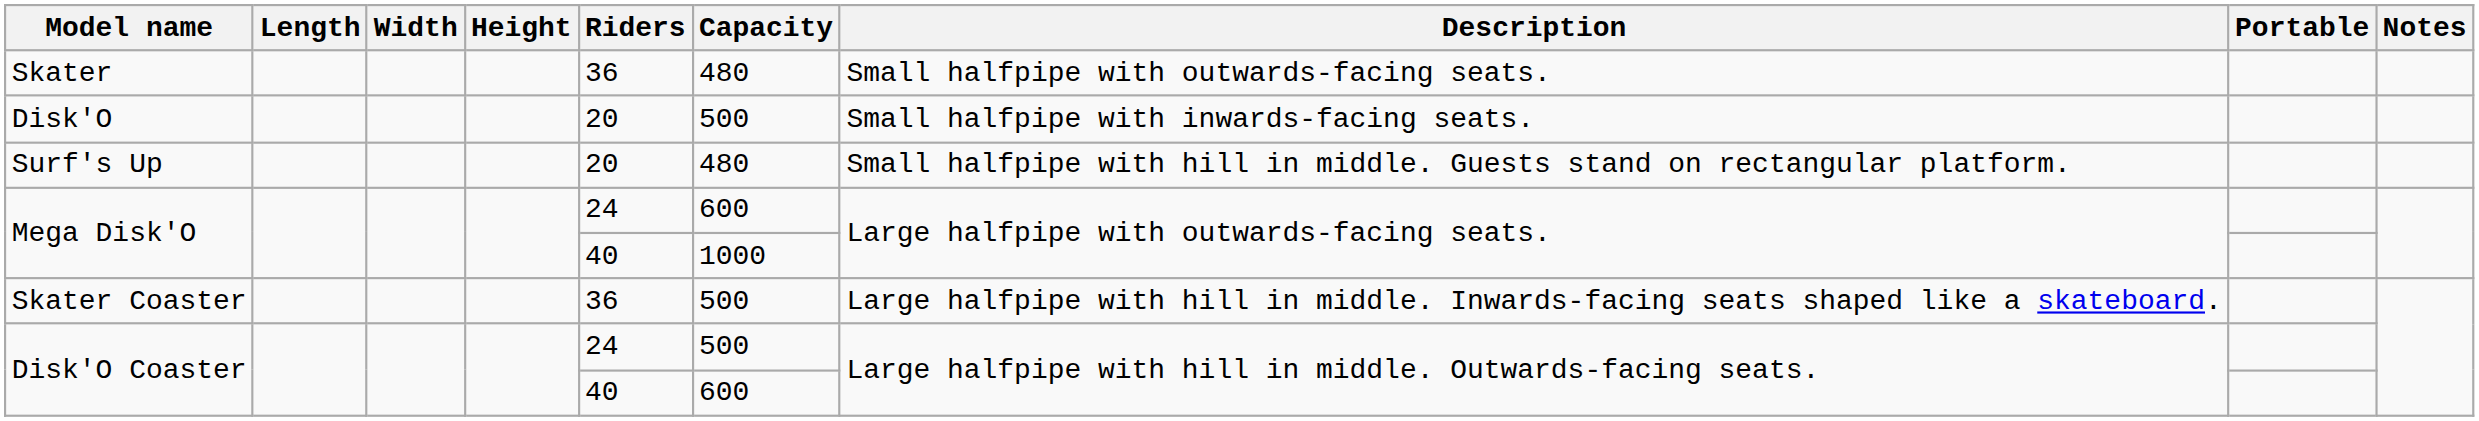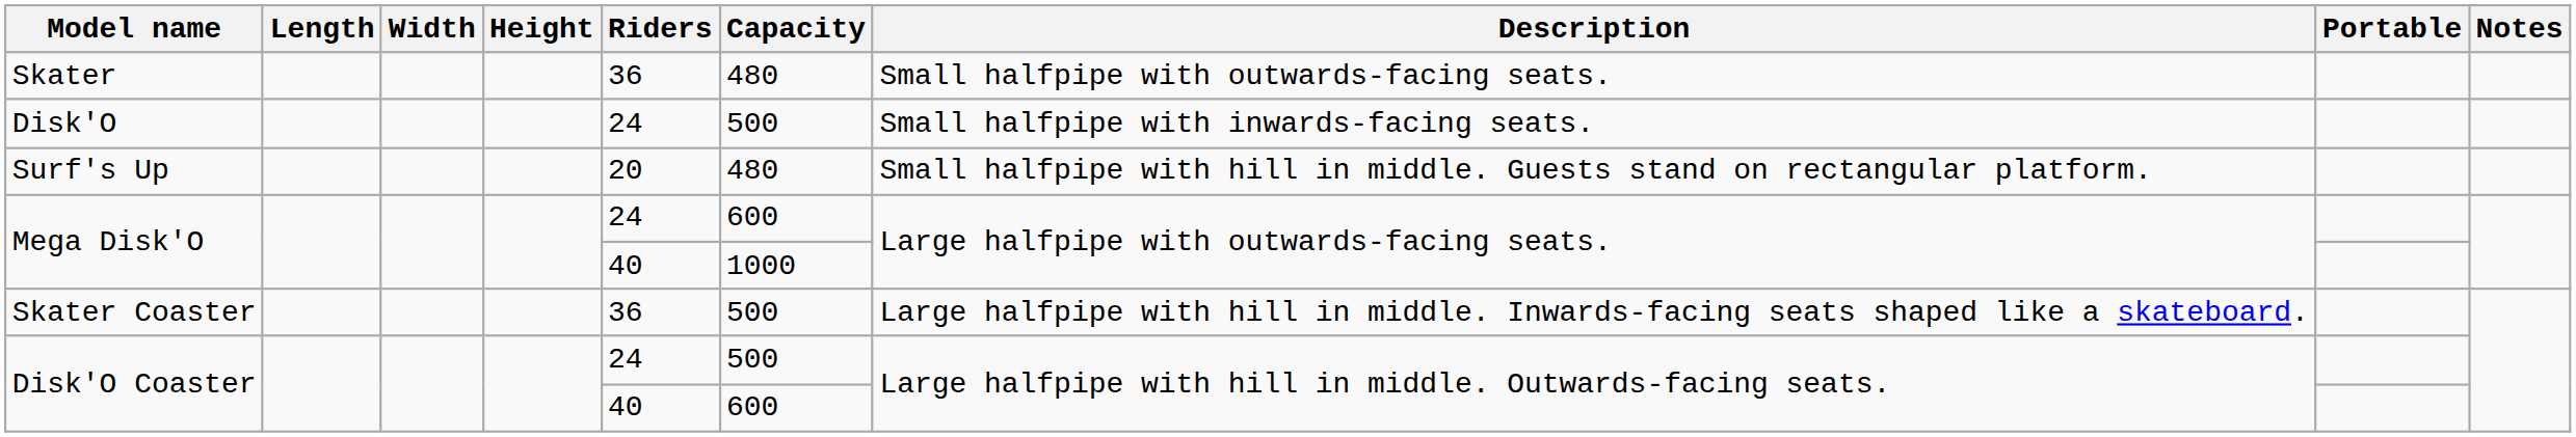Disk'O | Riders: 20 -> 24
